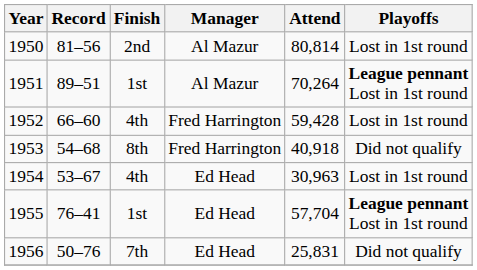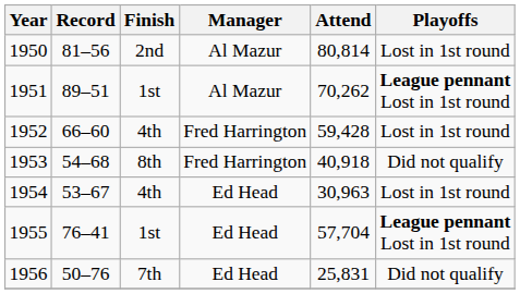1951 | Attend: 70,264 -> 70,262
